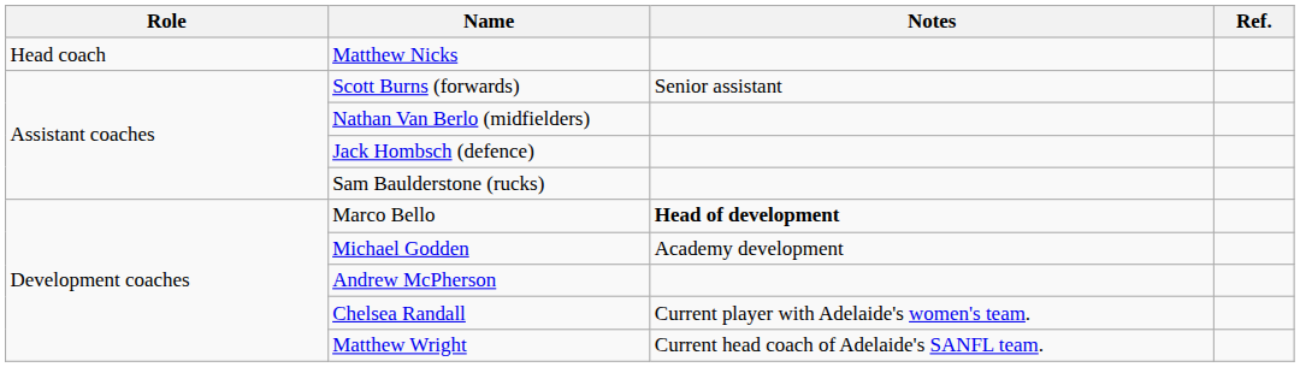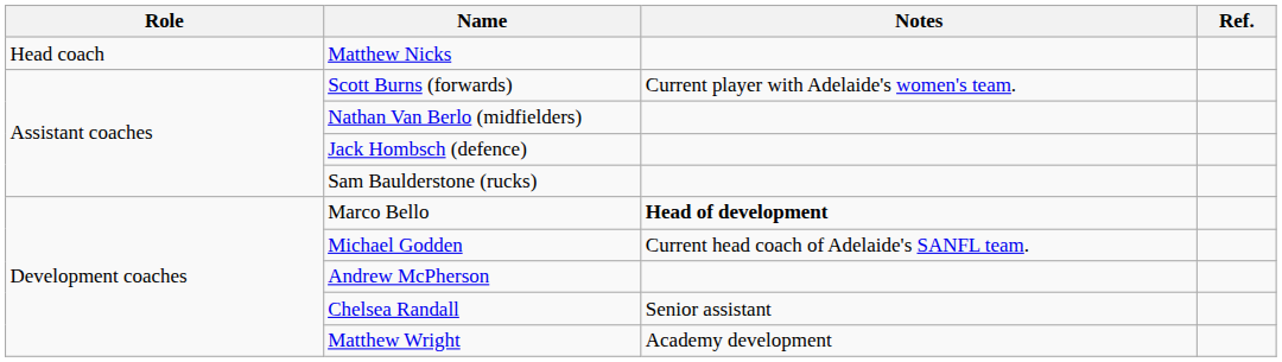Scott Burns (forwards) | Notes: Senior assistant -> Current player with Adelaide's women's team.
Michael Godden | Notes: Academy development -> Current head coach of Adelaide's SANFL team.
Chelsea Randall | Notes: Current player with Adelaide's women's team. -> Senior assistant
Matthew Wright | Notes: Current head coach of Adelaide's SANFL team. -> Academy development
